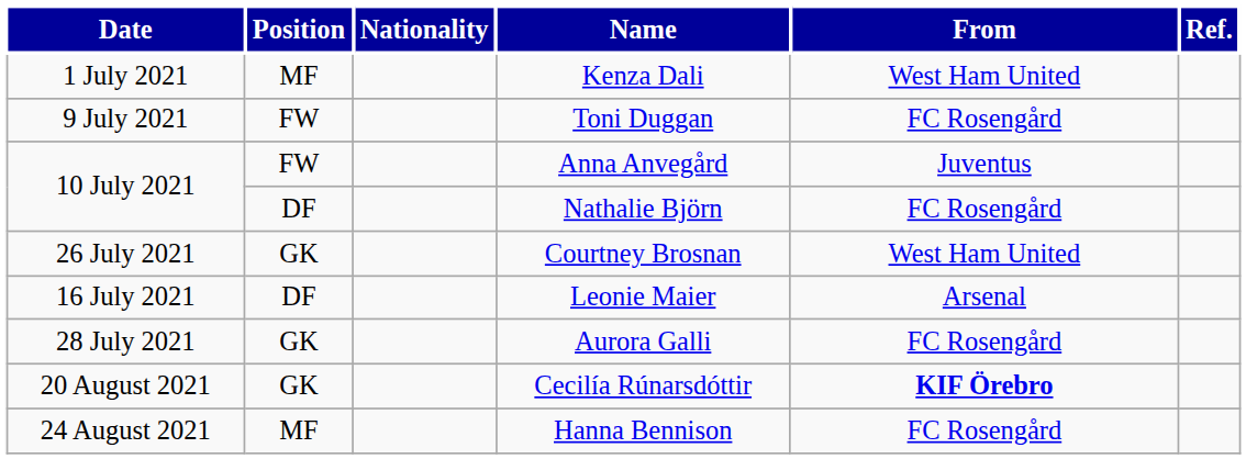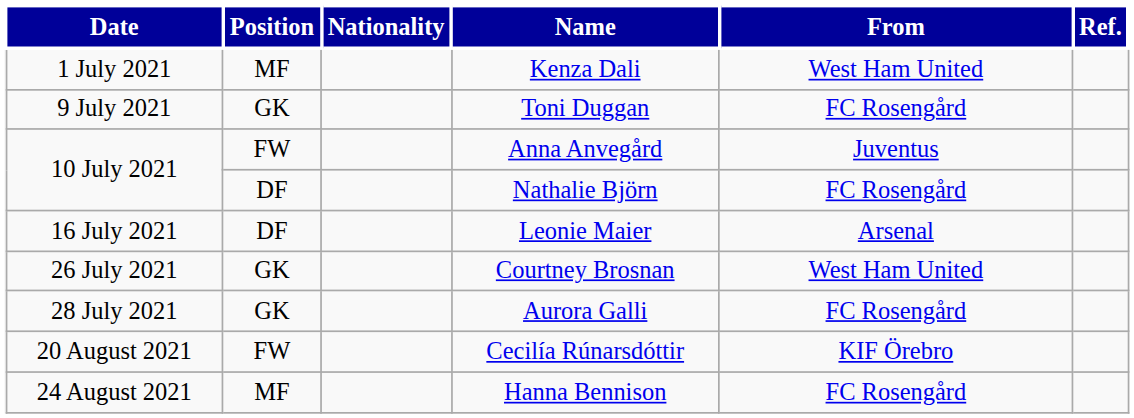Toni Duggan | Position: FW -> GK
rows swapped: Leonie Maier <-> Courtney Brosnan
Cecilía Rúnarsdóttir | Position: GK -> FW
Cecilía Rúnarsdóttir | From: bold -> normal
